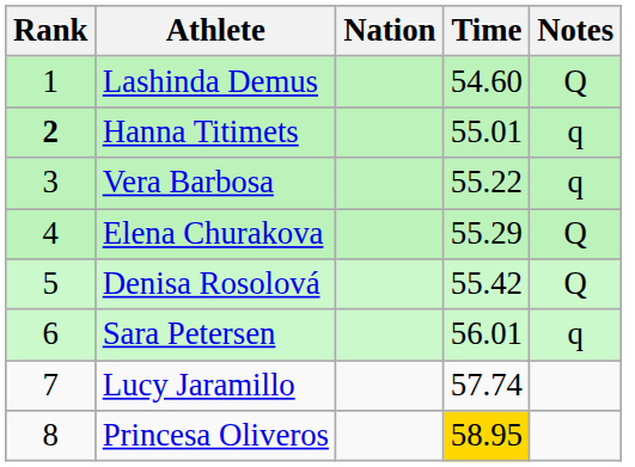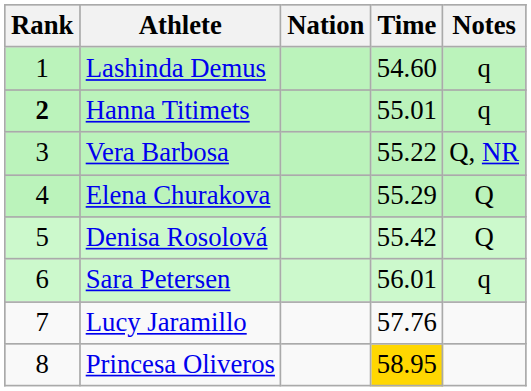Lashinda Demus | Notes: Q -> q
Vera Barbosa | Notes: q -> Q, NR
Lucy Jaramillo | Time: 57.74 -> 57.76
